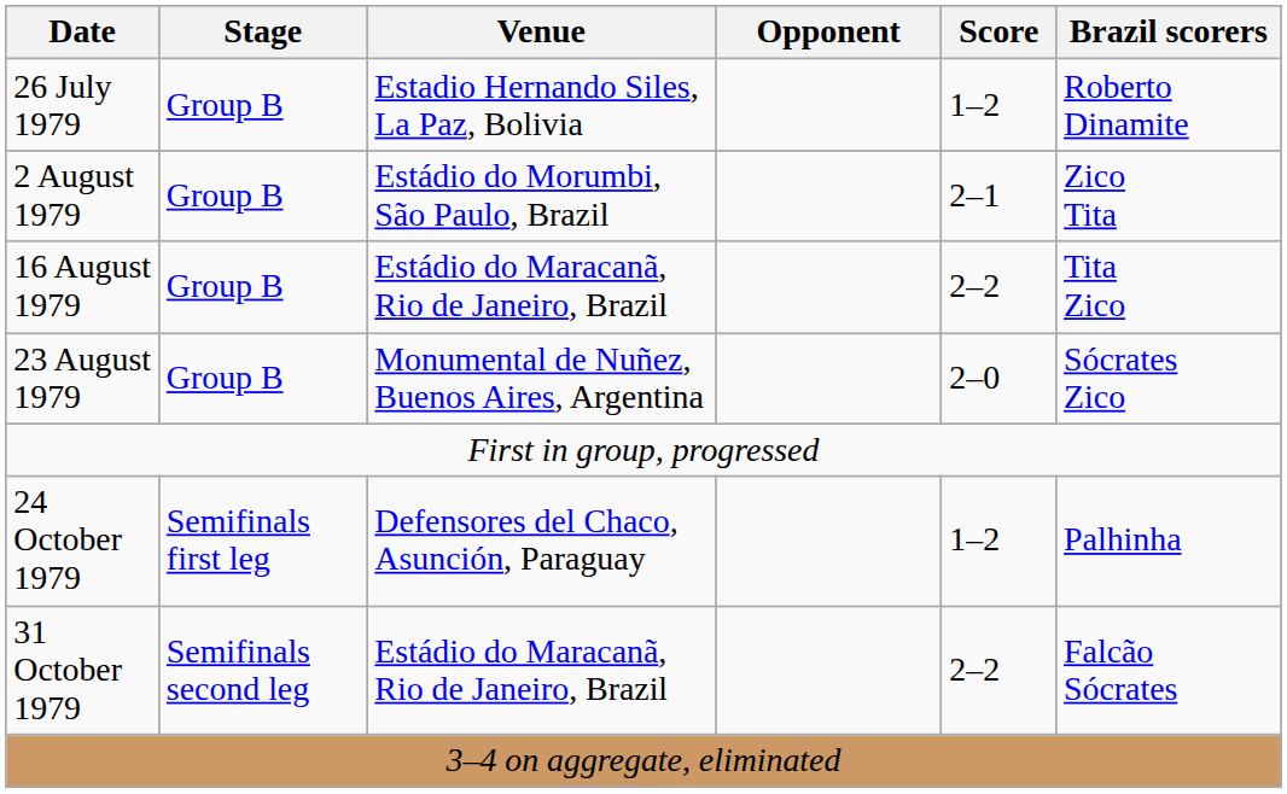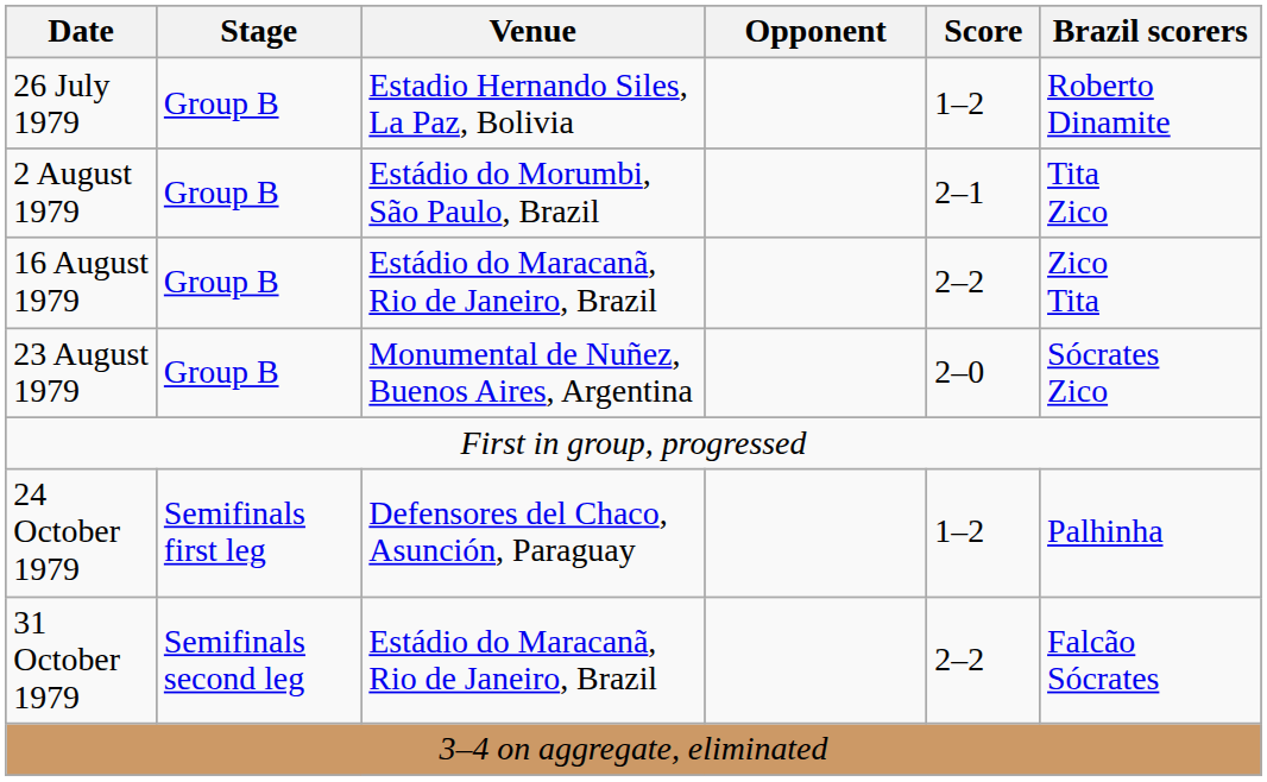2 August 1979 | Brazil scorers: Zico Tita -> Tita Zico
16 August 1979 | Brazil scorers: Tita Zico -> Zico Tita
